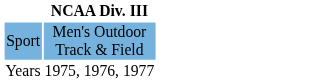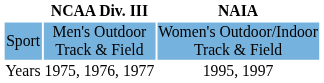+ column: NAIA | Women's Outdoor/Indoor Track & Field | 1995, 1997
